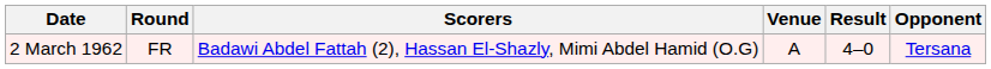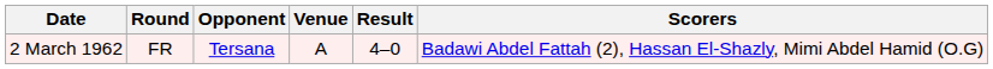columns swapped: Opponent <-> Scorers
